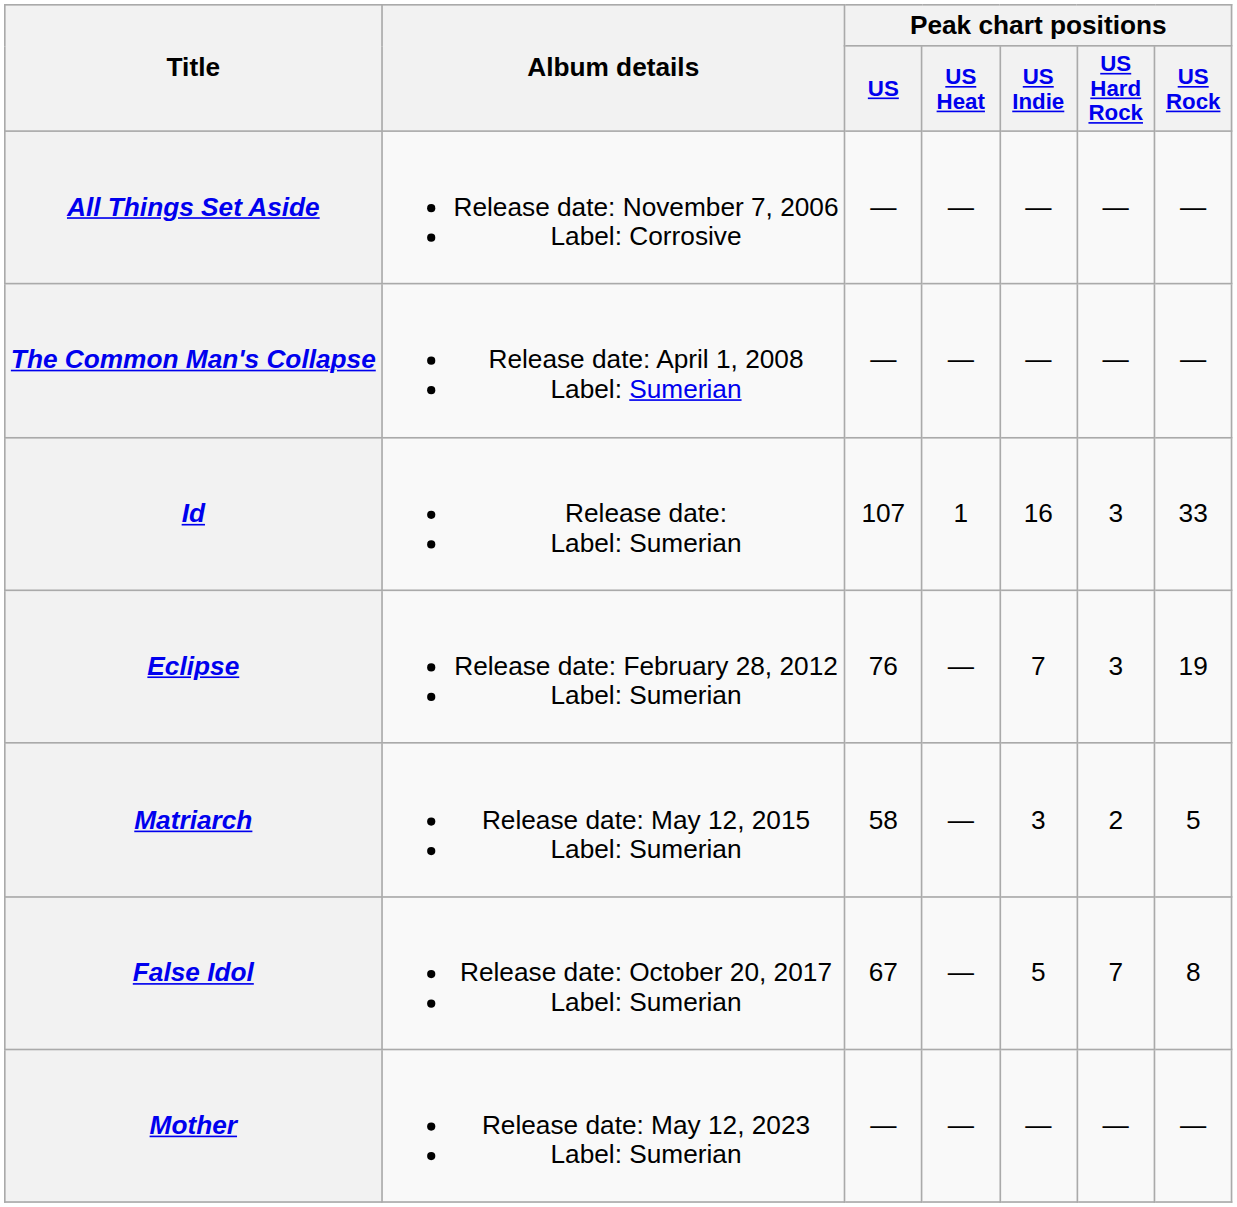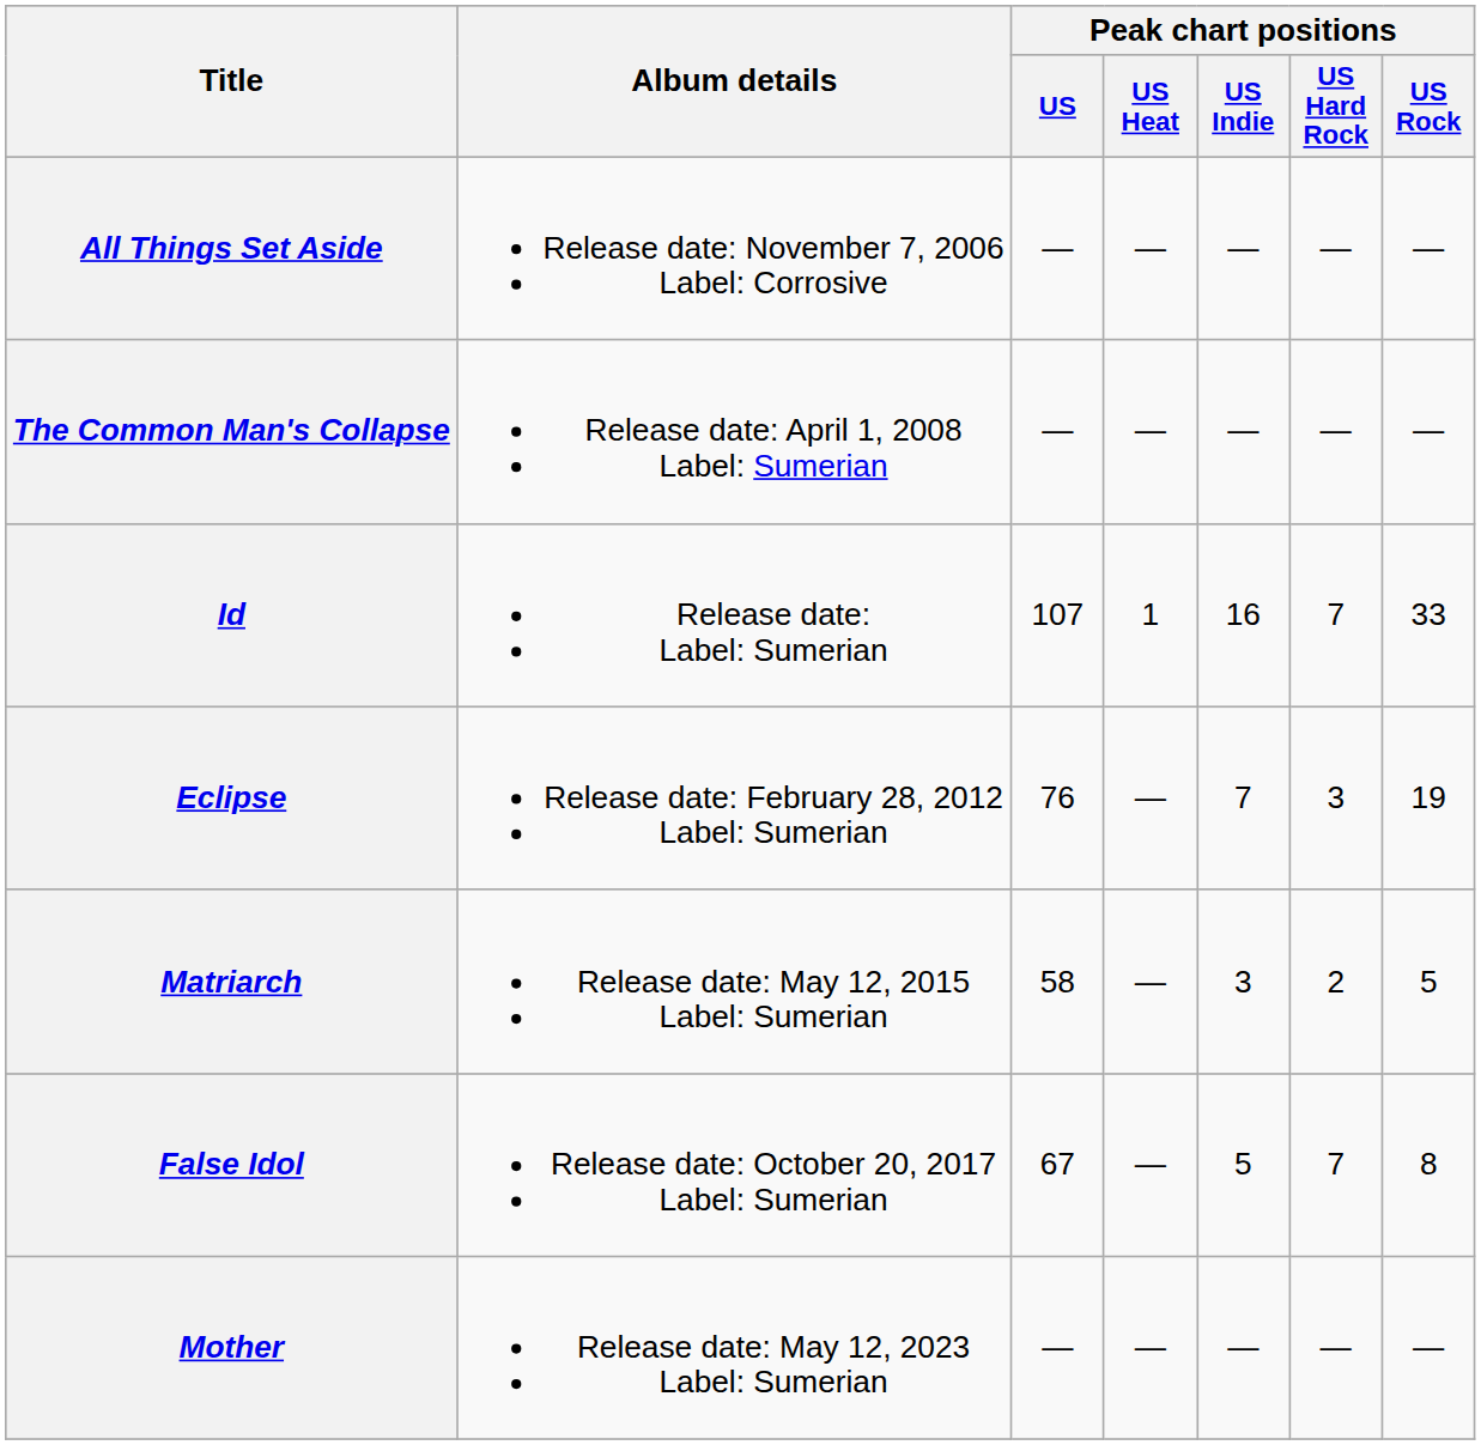Id | Peak chart positions / US Hard Rock: 3 -> 7
